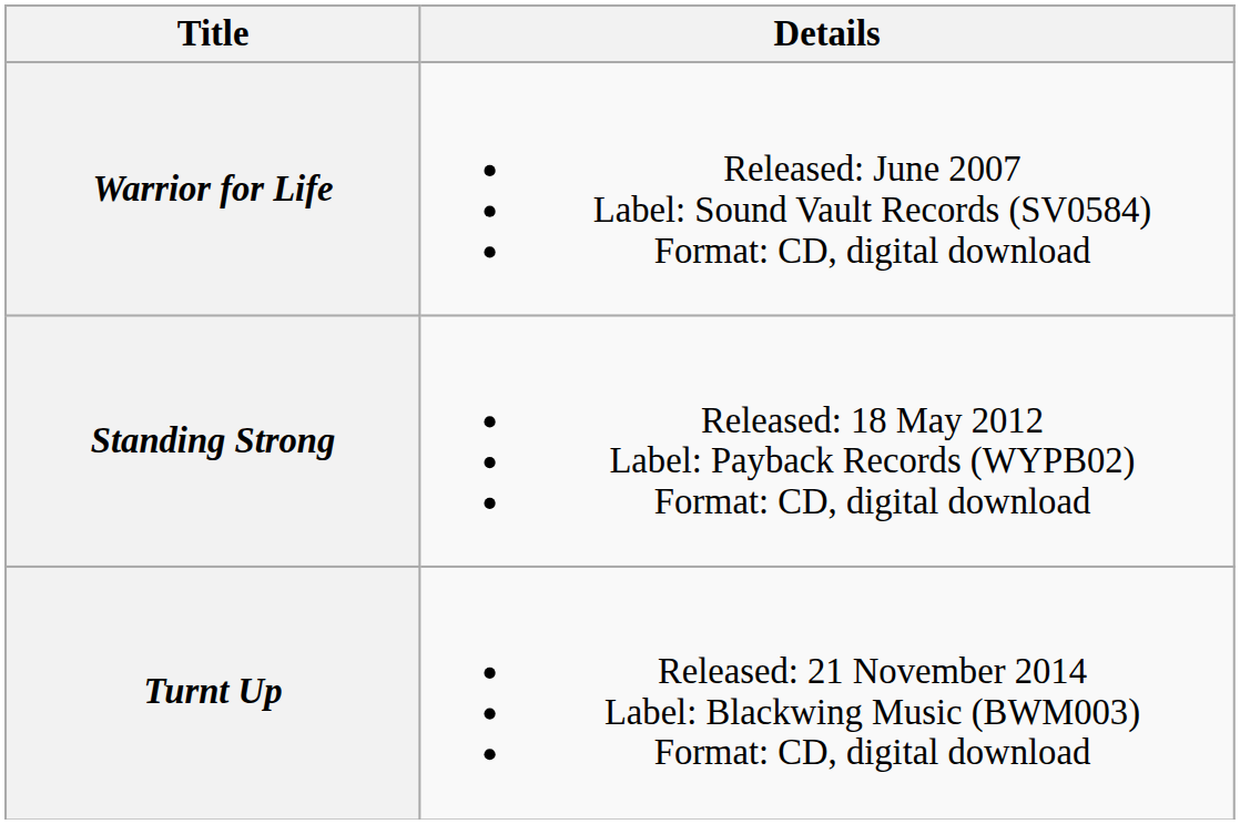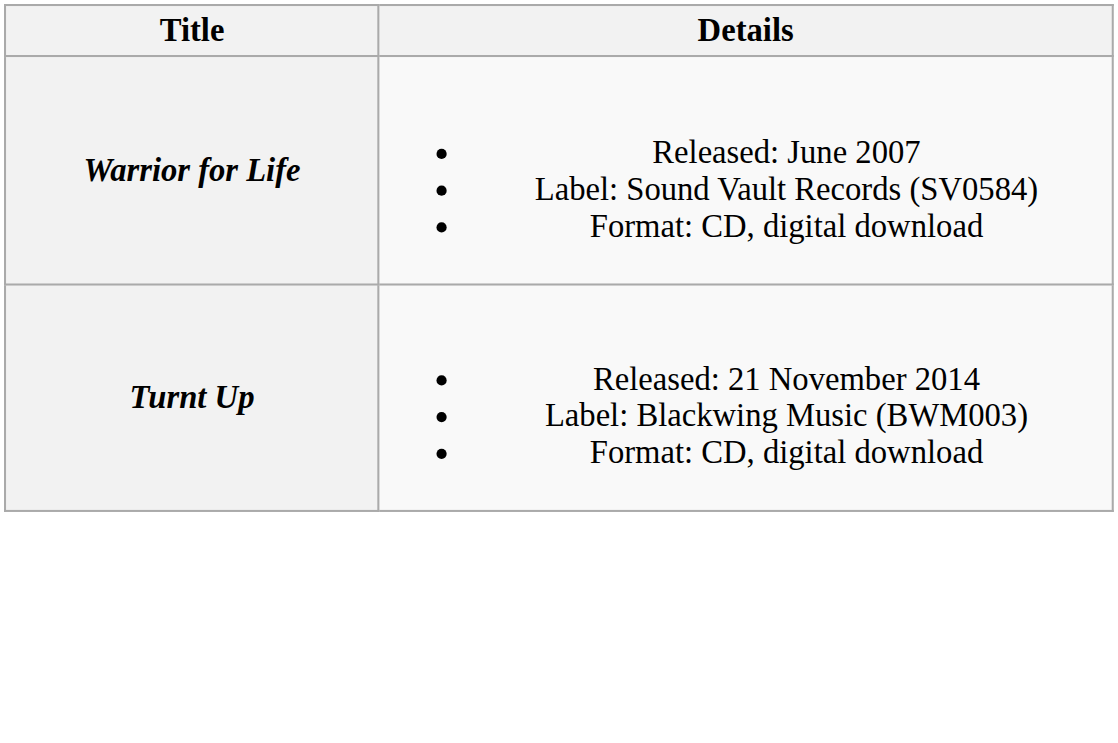- row: Standing Strong | Released: 18 May 2012 Label: Payback Records (WYPB02) Format: CD, digital download
